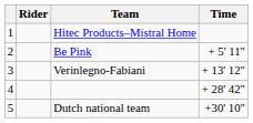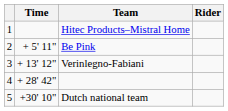columns swapped: Rider <-> Time
